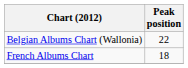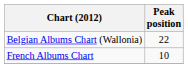French Albums Chart | Peak position: 18 -> 10
